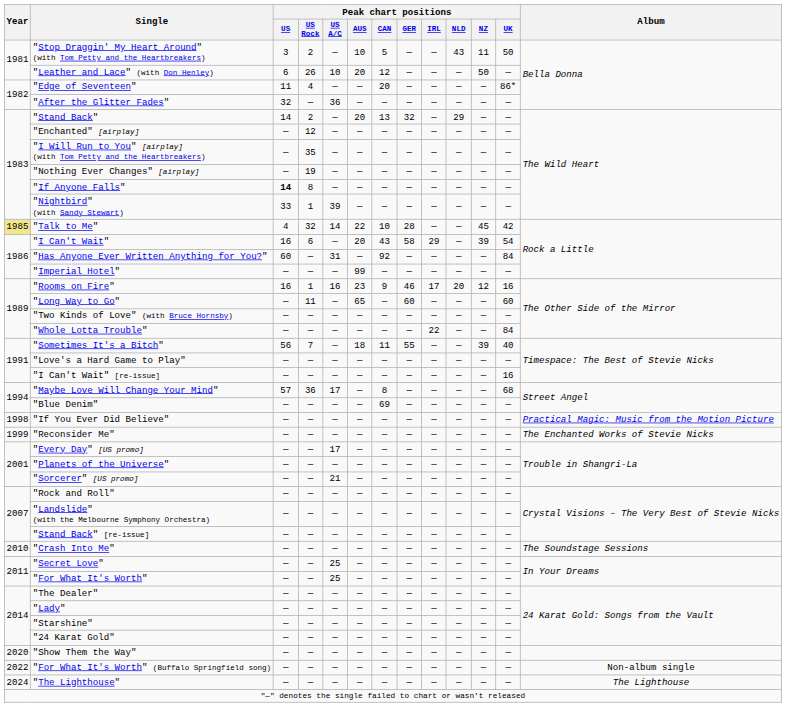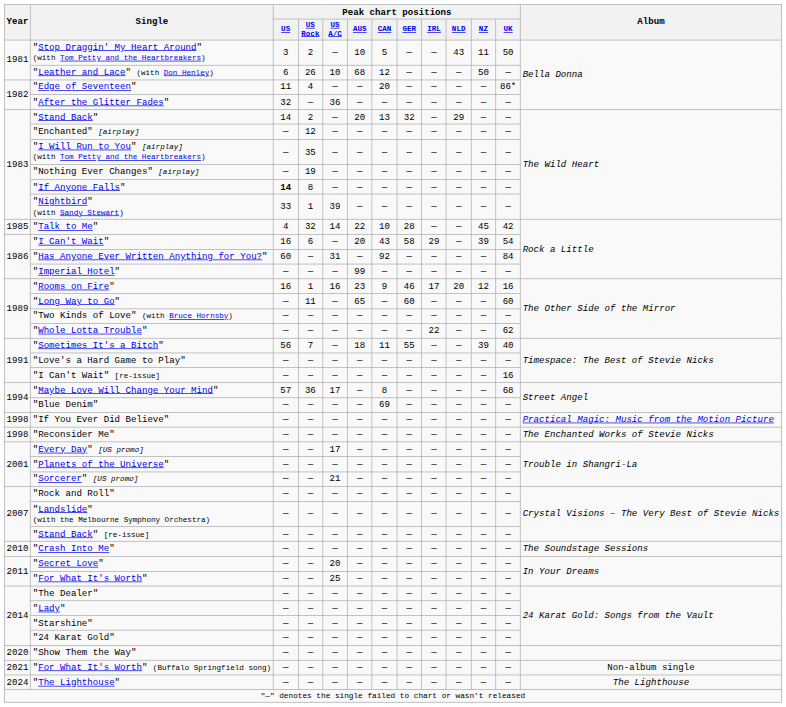"Leather and Lace" (with Don Henley) | Peak chart positions / AUS: 20 -> 68
"Talk to Me" | Year: khaki background -> no background
"Whole Lotta Trouble" | Peak chart positions / UK: 84 -> 62
"Reconsider Me" | Year: 1999 -> 1998
"Secret Love" | Peak chart positions / US A/C: 25 -> 20
"For What It's Worth" (Buffalo Springfield song) | Year: 2022 -> 2021
